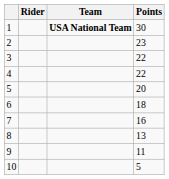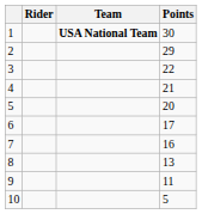2 | Points: 23 -> 29
4 | Points: 22 -> 21
6 | Points: 18 -> 17
